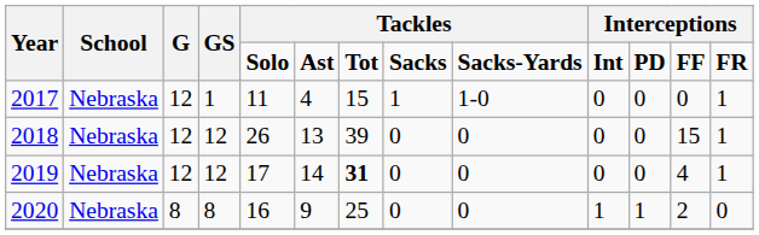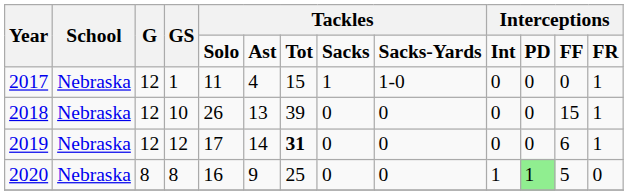2018 | GS: 12 -> 10
2019 | column 12: 4 -> 6
2020 | column 11: no background -> lightgreen background
2020 | column 12: 2 -> 5
